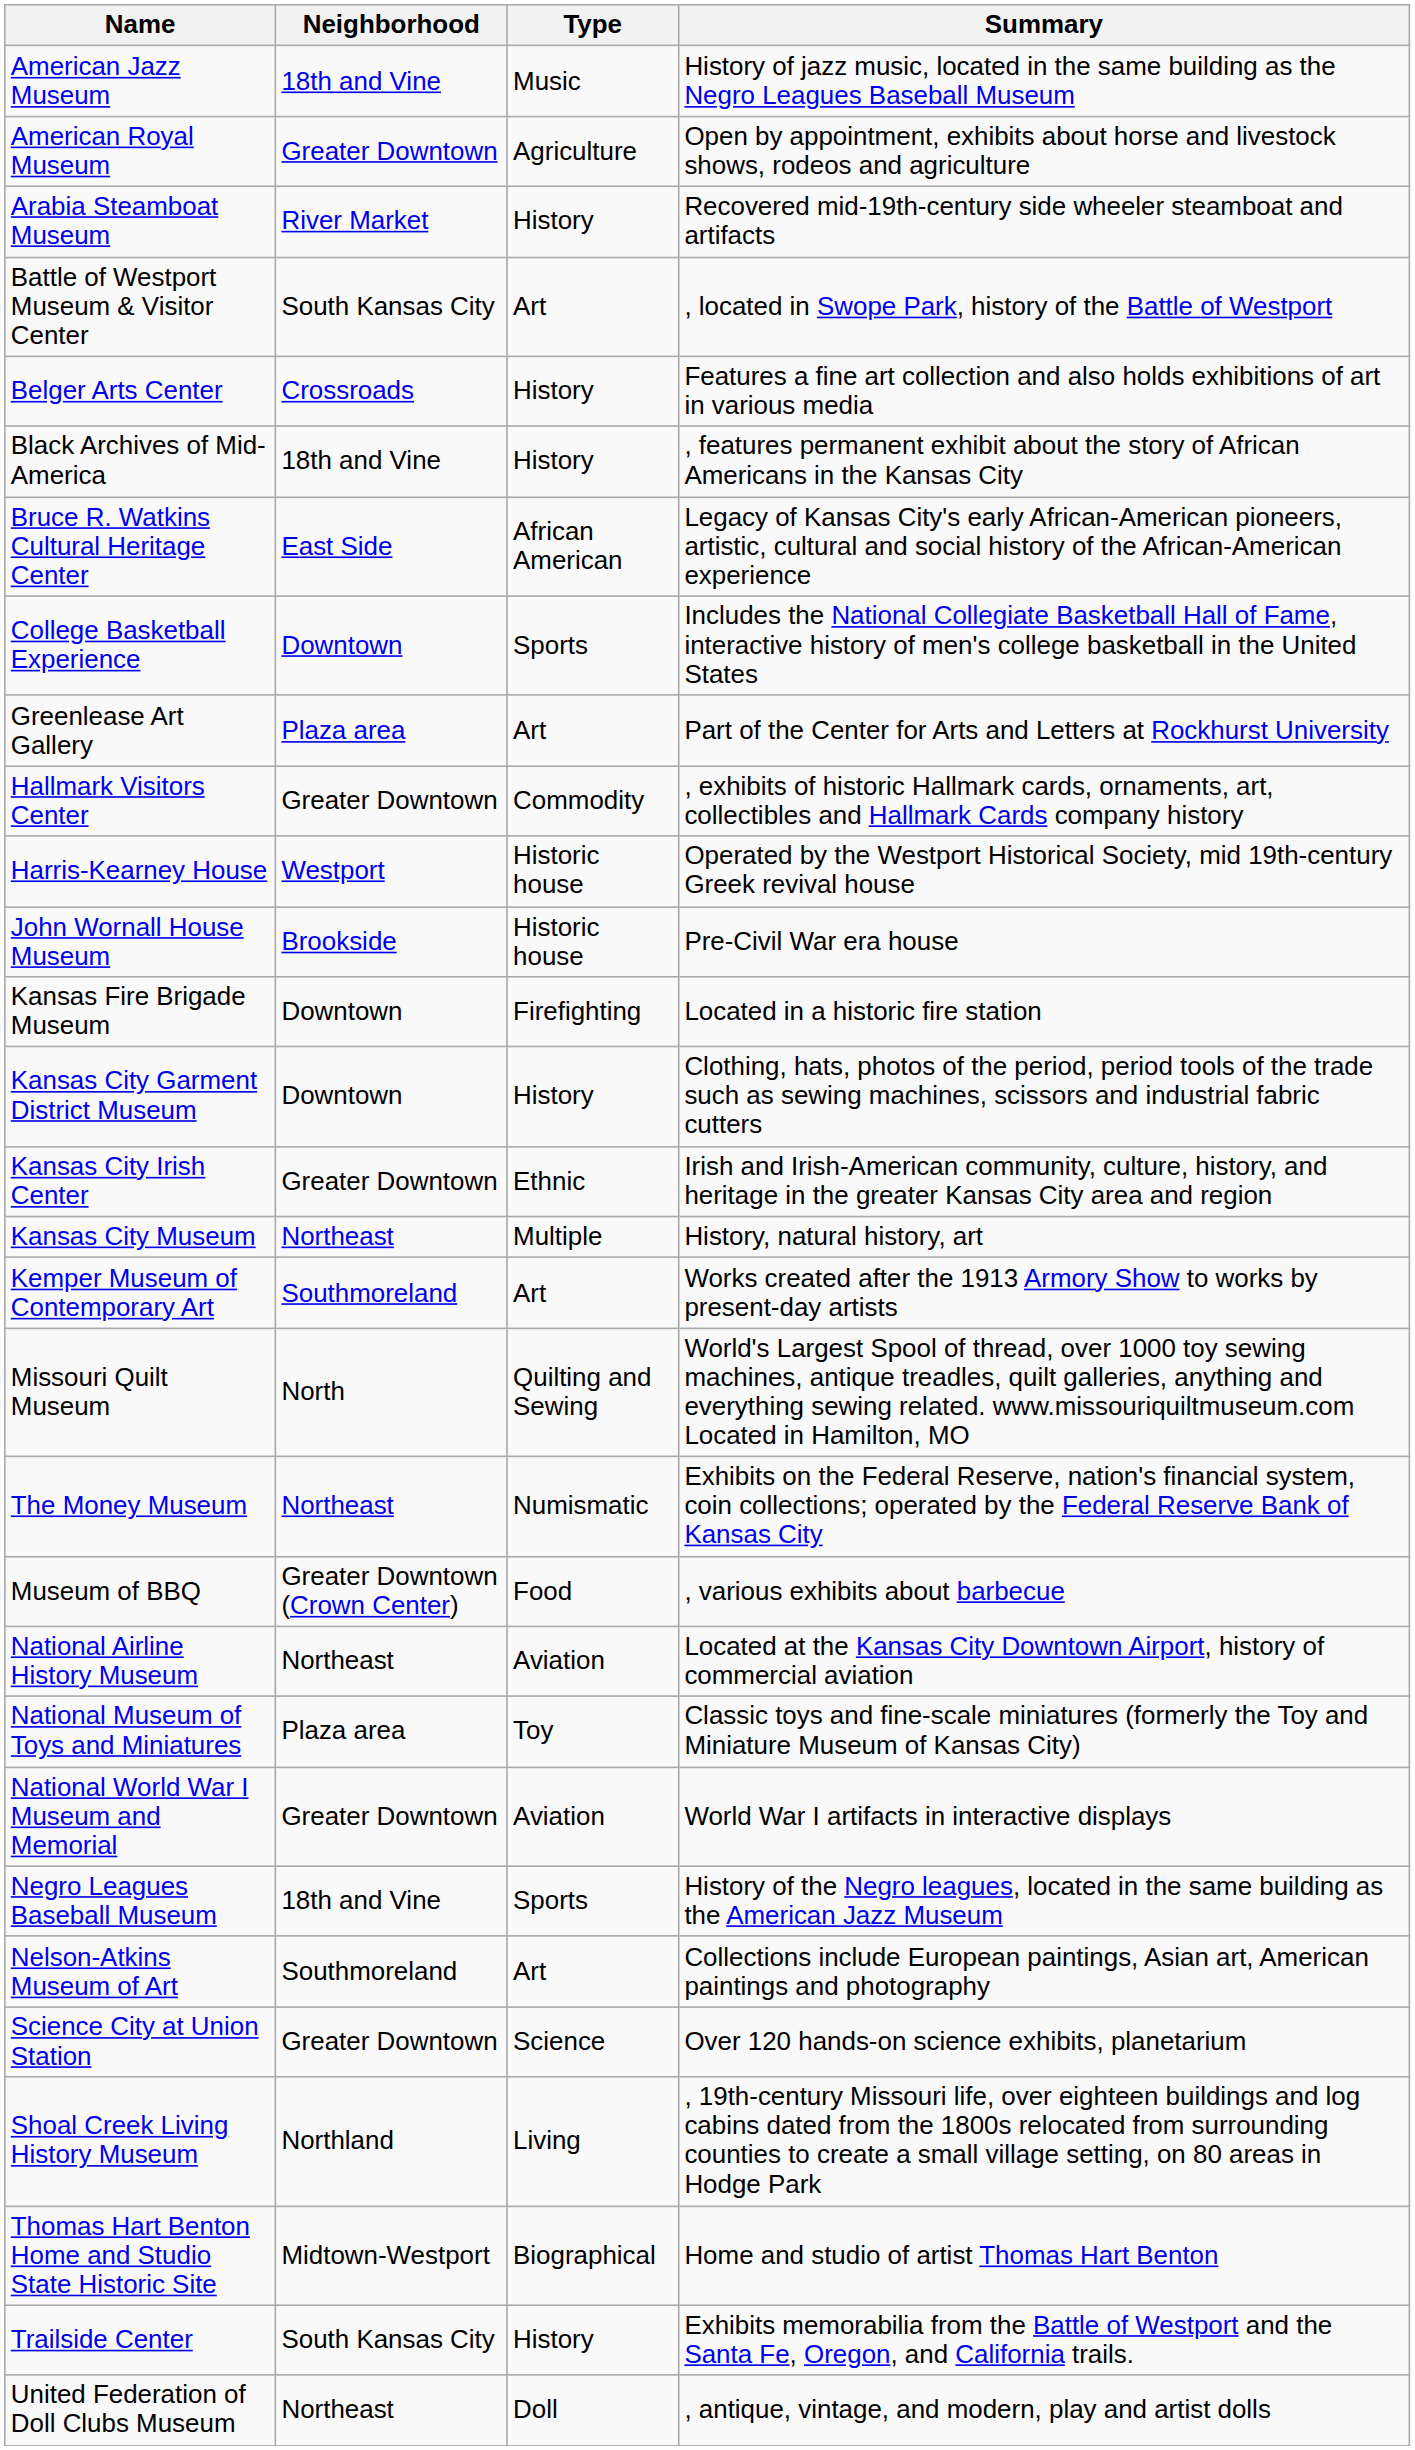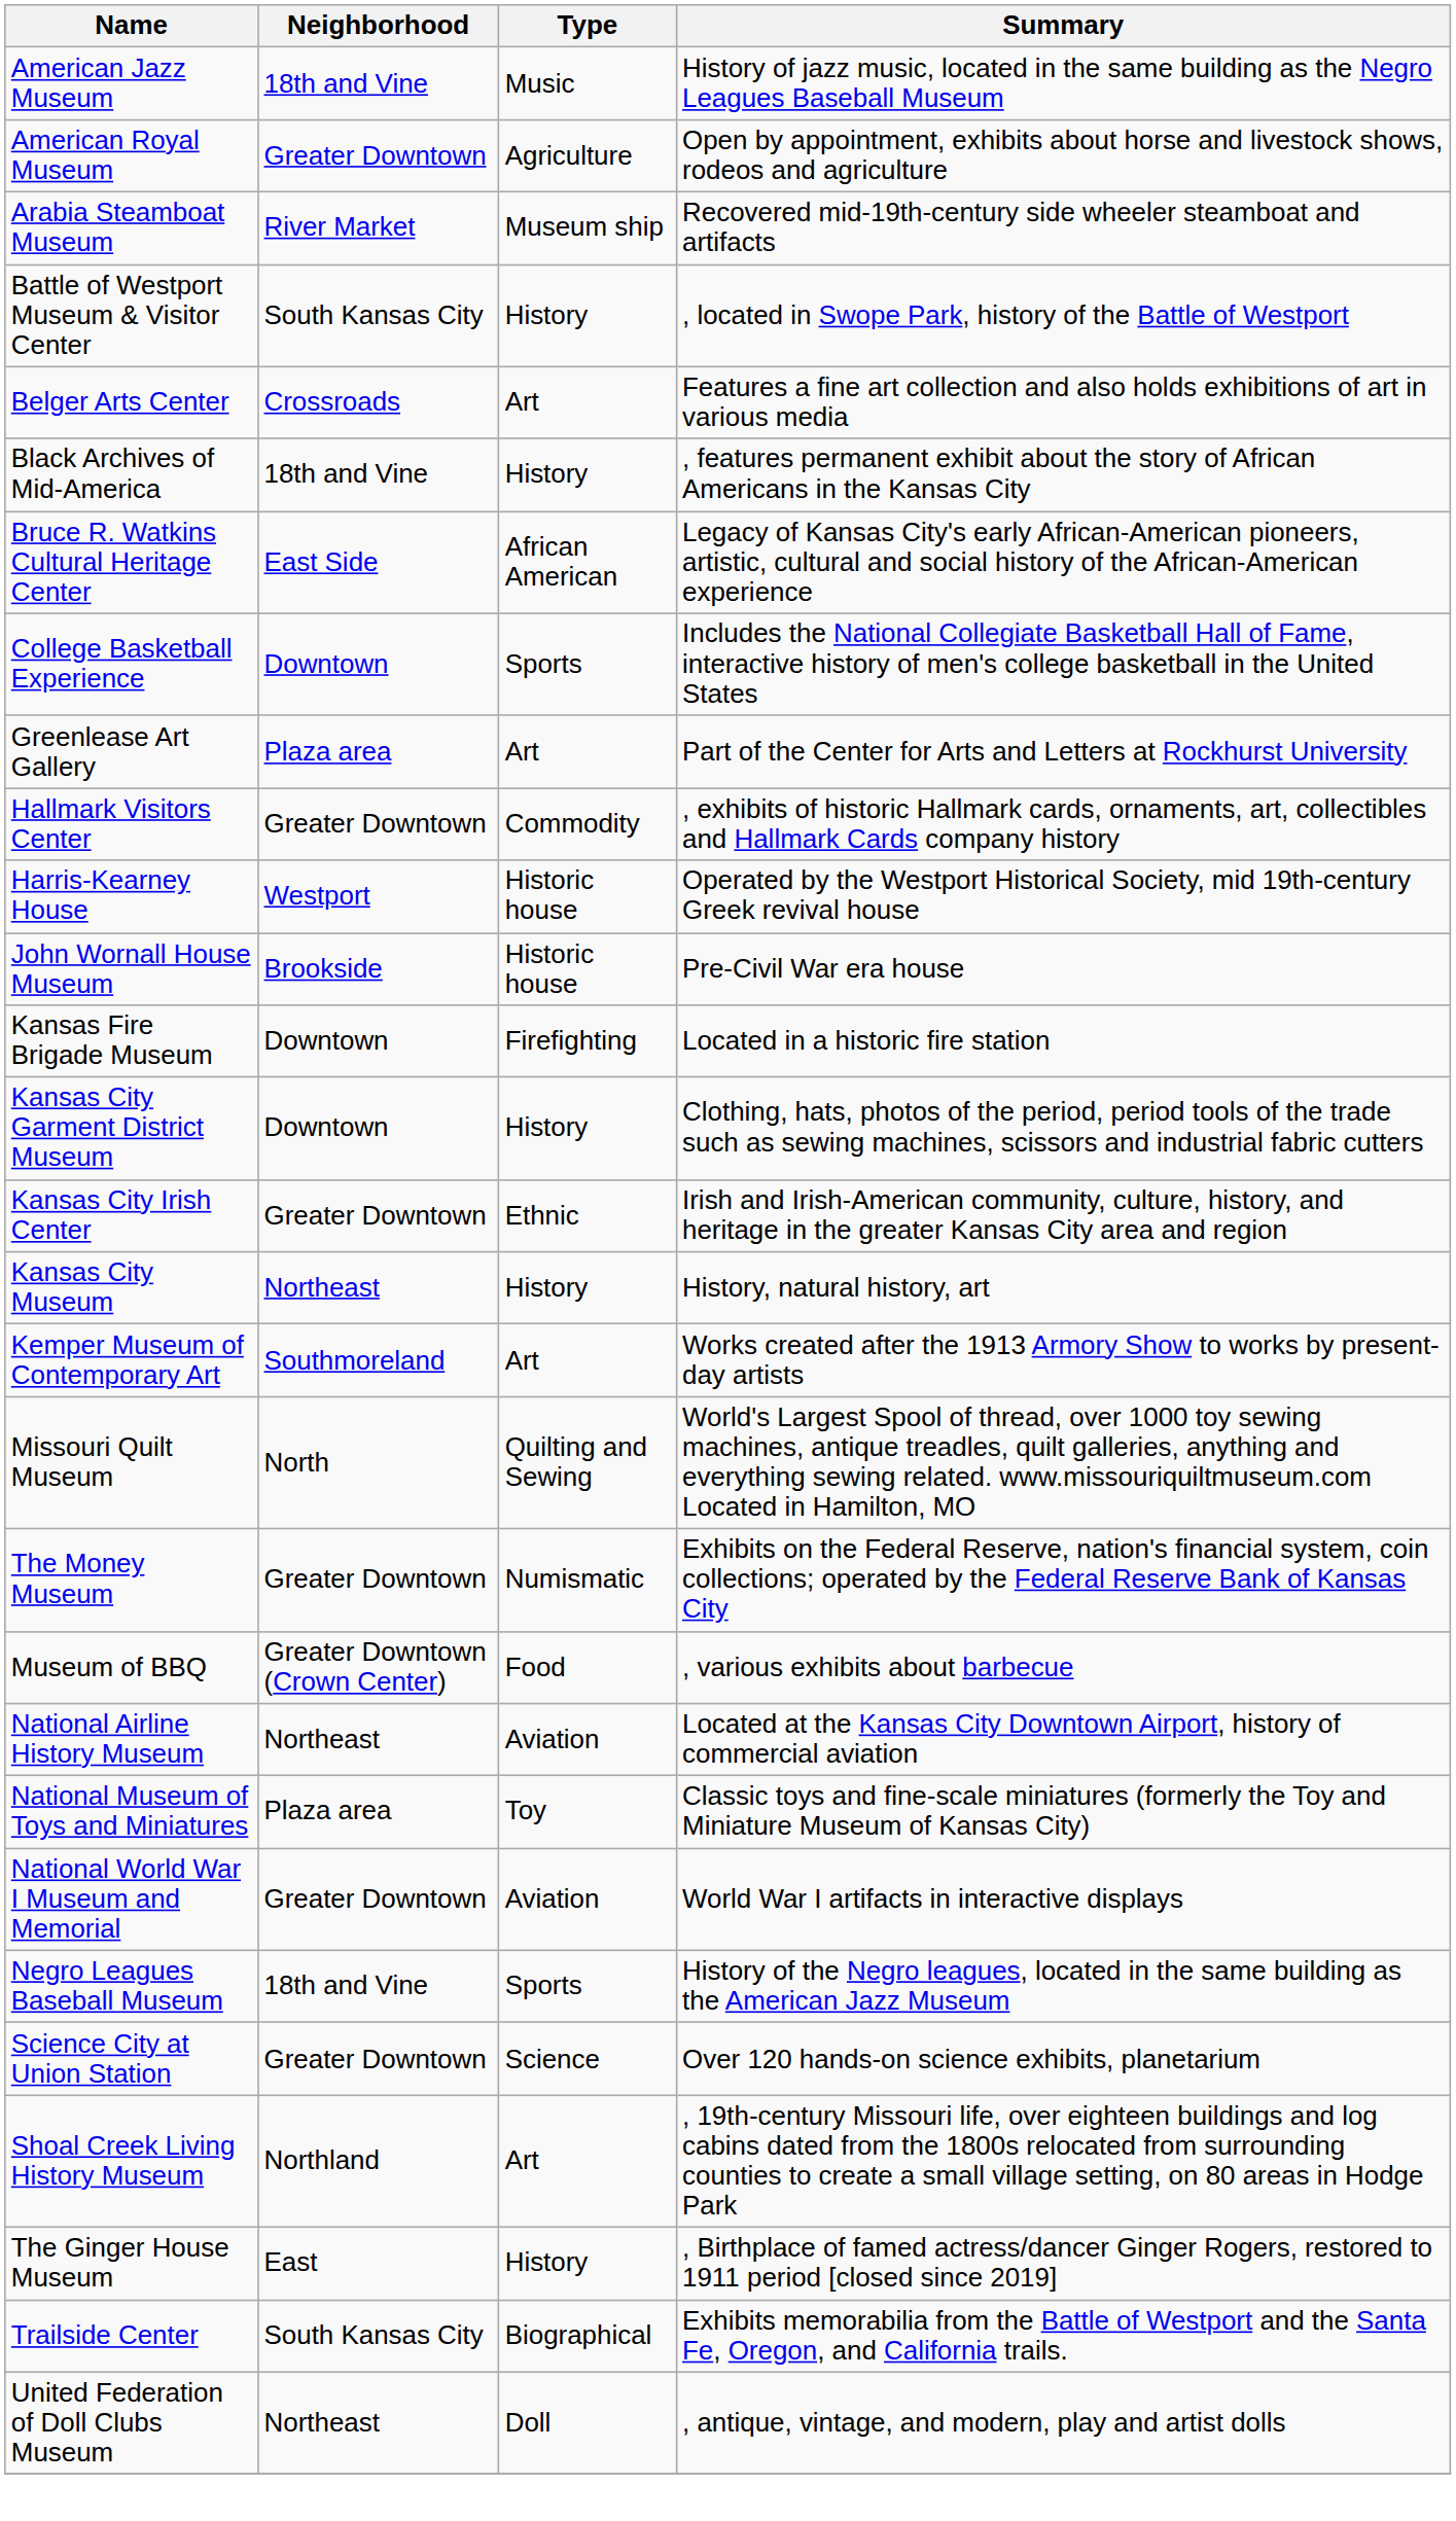Arabia Steamboat Museum | Type: History -> Museum ship
Battle of Westport Museum & Visitor Center | Type: Art -> History
Belger Arts Center | Type: History -> Art
Kansas City Museum | Type: Multiple -> History
The Money Museum | Neighborhood: Northeast -> Greater Downtown
- row: Nelson-Atkins Museum of Art | Southmoreland | Art | Collections include European paintings, Asian art, American paintings and photography
Shoal Creek Living History Museum | Type: Living -> Art
+ row: The Ginger House Museum | East | History | , Birthplace of famed actress/dancer Ginger Rogers, restored to 1911 period [closed since 2019]
- row: Thomas Hart Benton Home and Studio State Historic Site | Midtown-Westport | Biographical | Home and studio of artist Thomas Hart Benton
Trailside Center | Type: History -> Biographical
